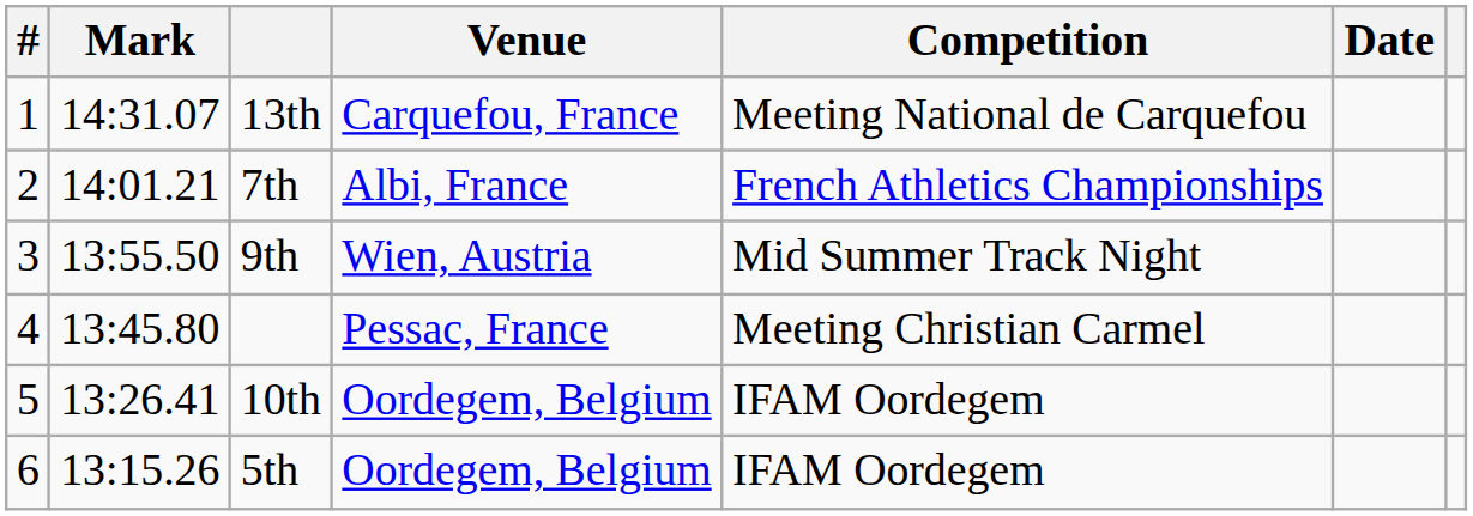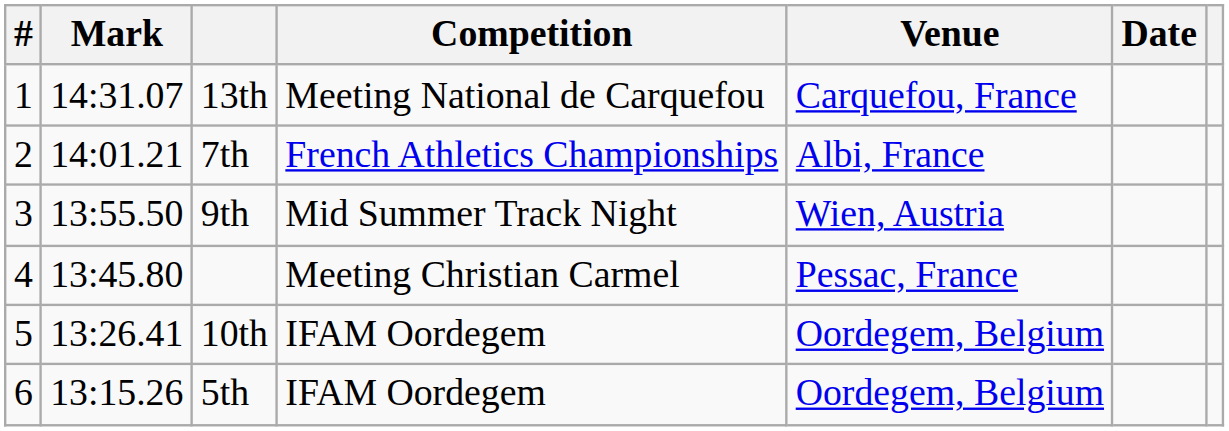columns swapped: Competition <-> Venue
